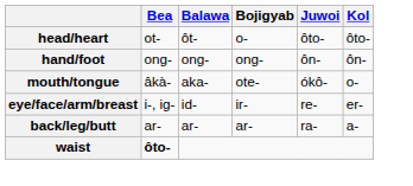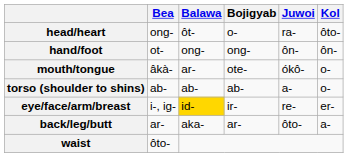head/heart | Bea: ot- -> ong-
head/heart | Juwoi: ôto- -> ra-
hand/foot | Bea: ong- -> ot-
mouth/tongue | Balawa: aka- -> ar-
+ row: torso (shoulder to shins) | ab- | ab- | ab- | a- | o-
eye/face/arm/breast | Balawa: no background -> gold background
back/leg/butt | Balawa: ar- -> aka-
back/leg/butt | Juwoi: ra- -> ôto-
waist | Bea: bold -> normal
